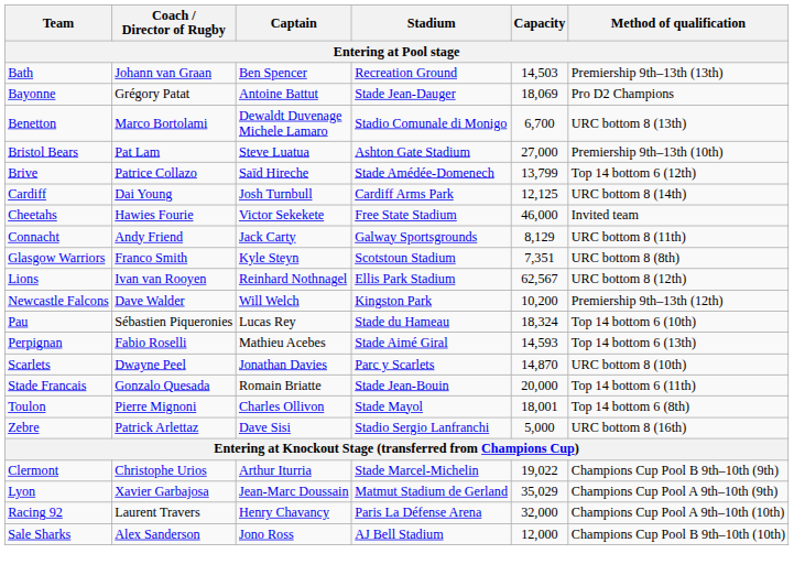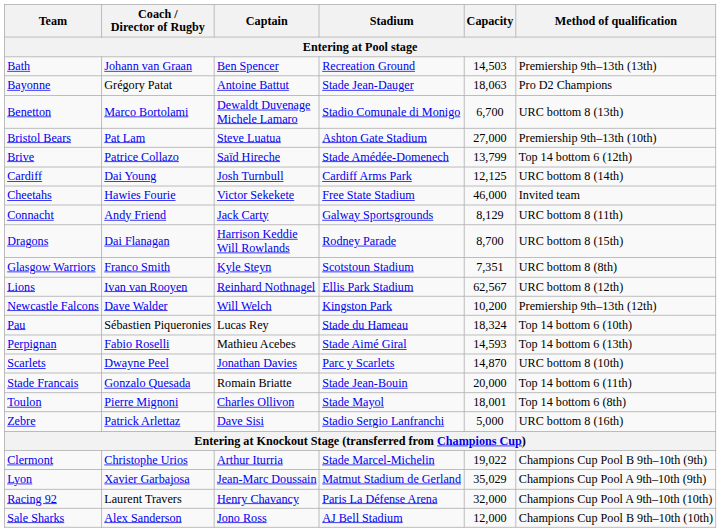Bayonne | Capacity: 18,069 -> 18,063
+ row: Dragons | Dai Flanagan | Harrison Keddie Will Rowlands | Rodney Parade | 8,700 | URC bottom 8 (15th)
